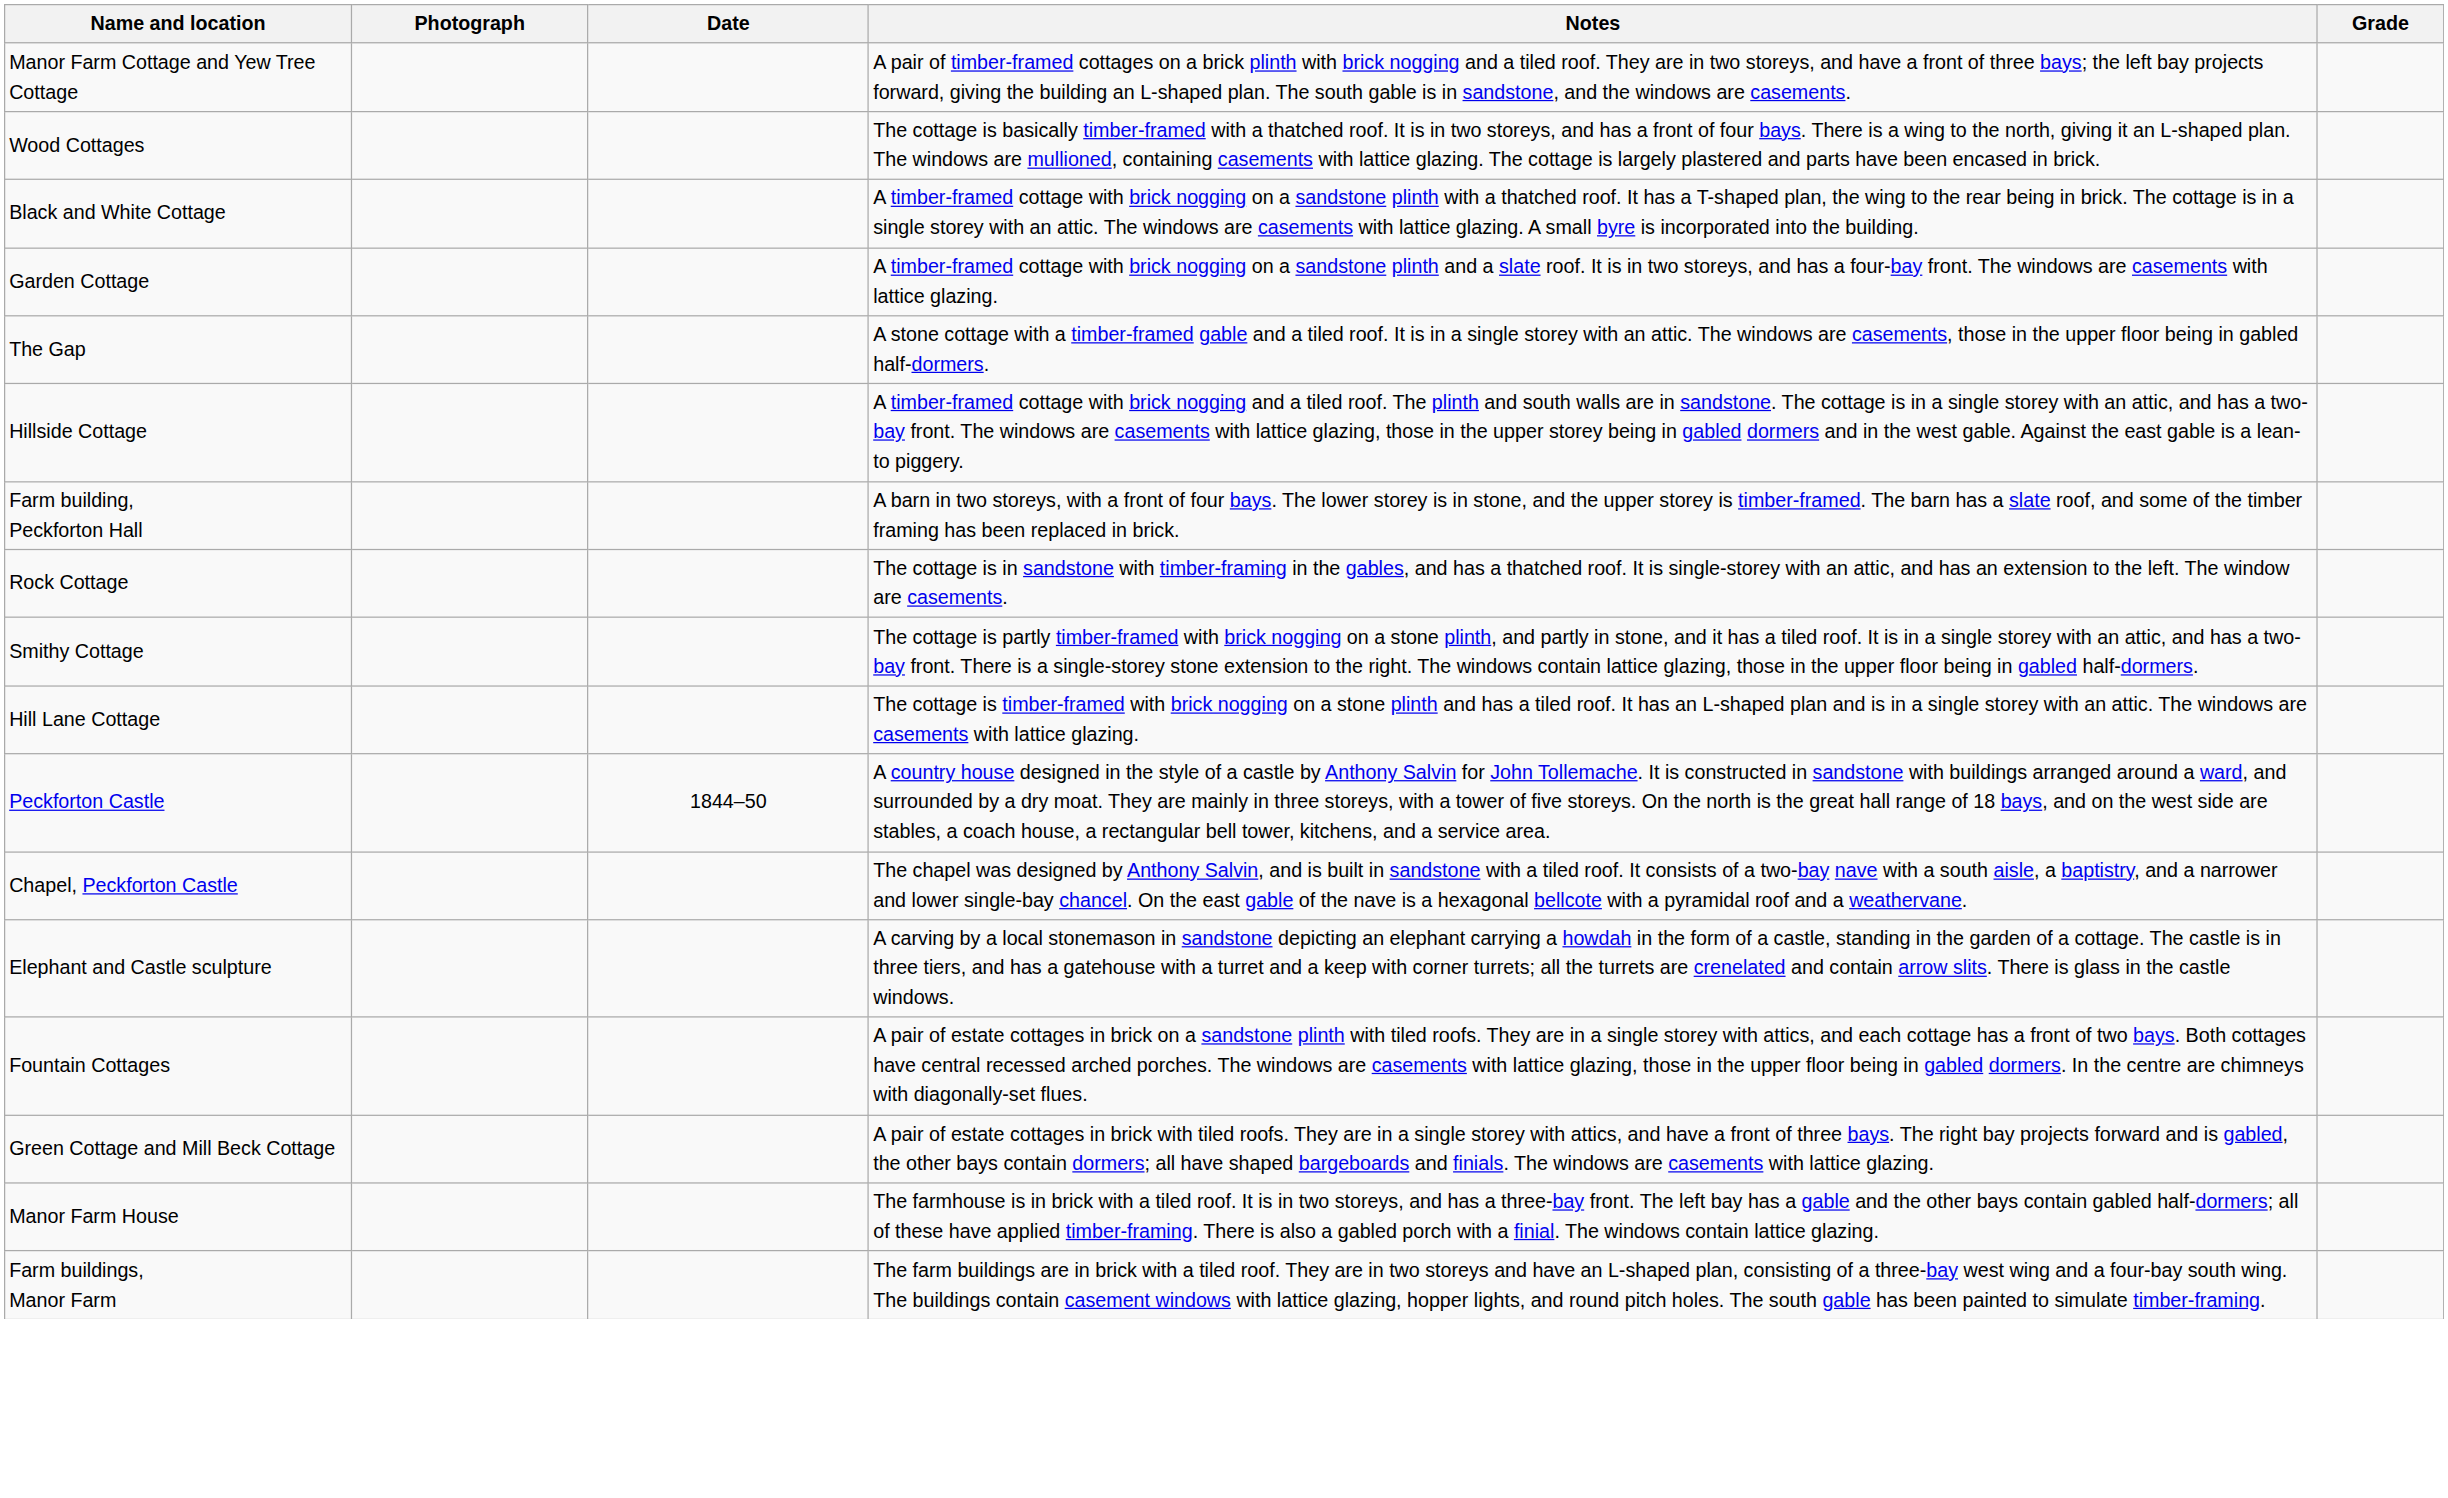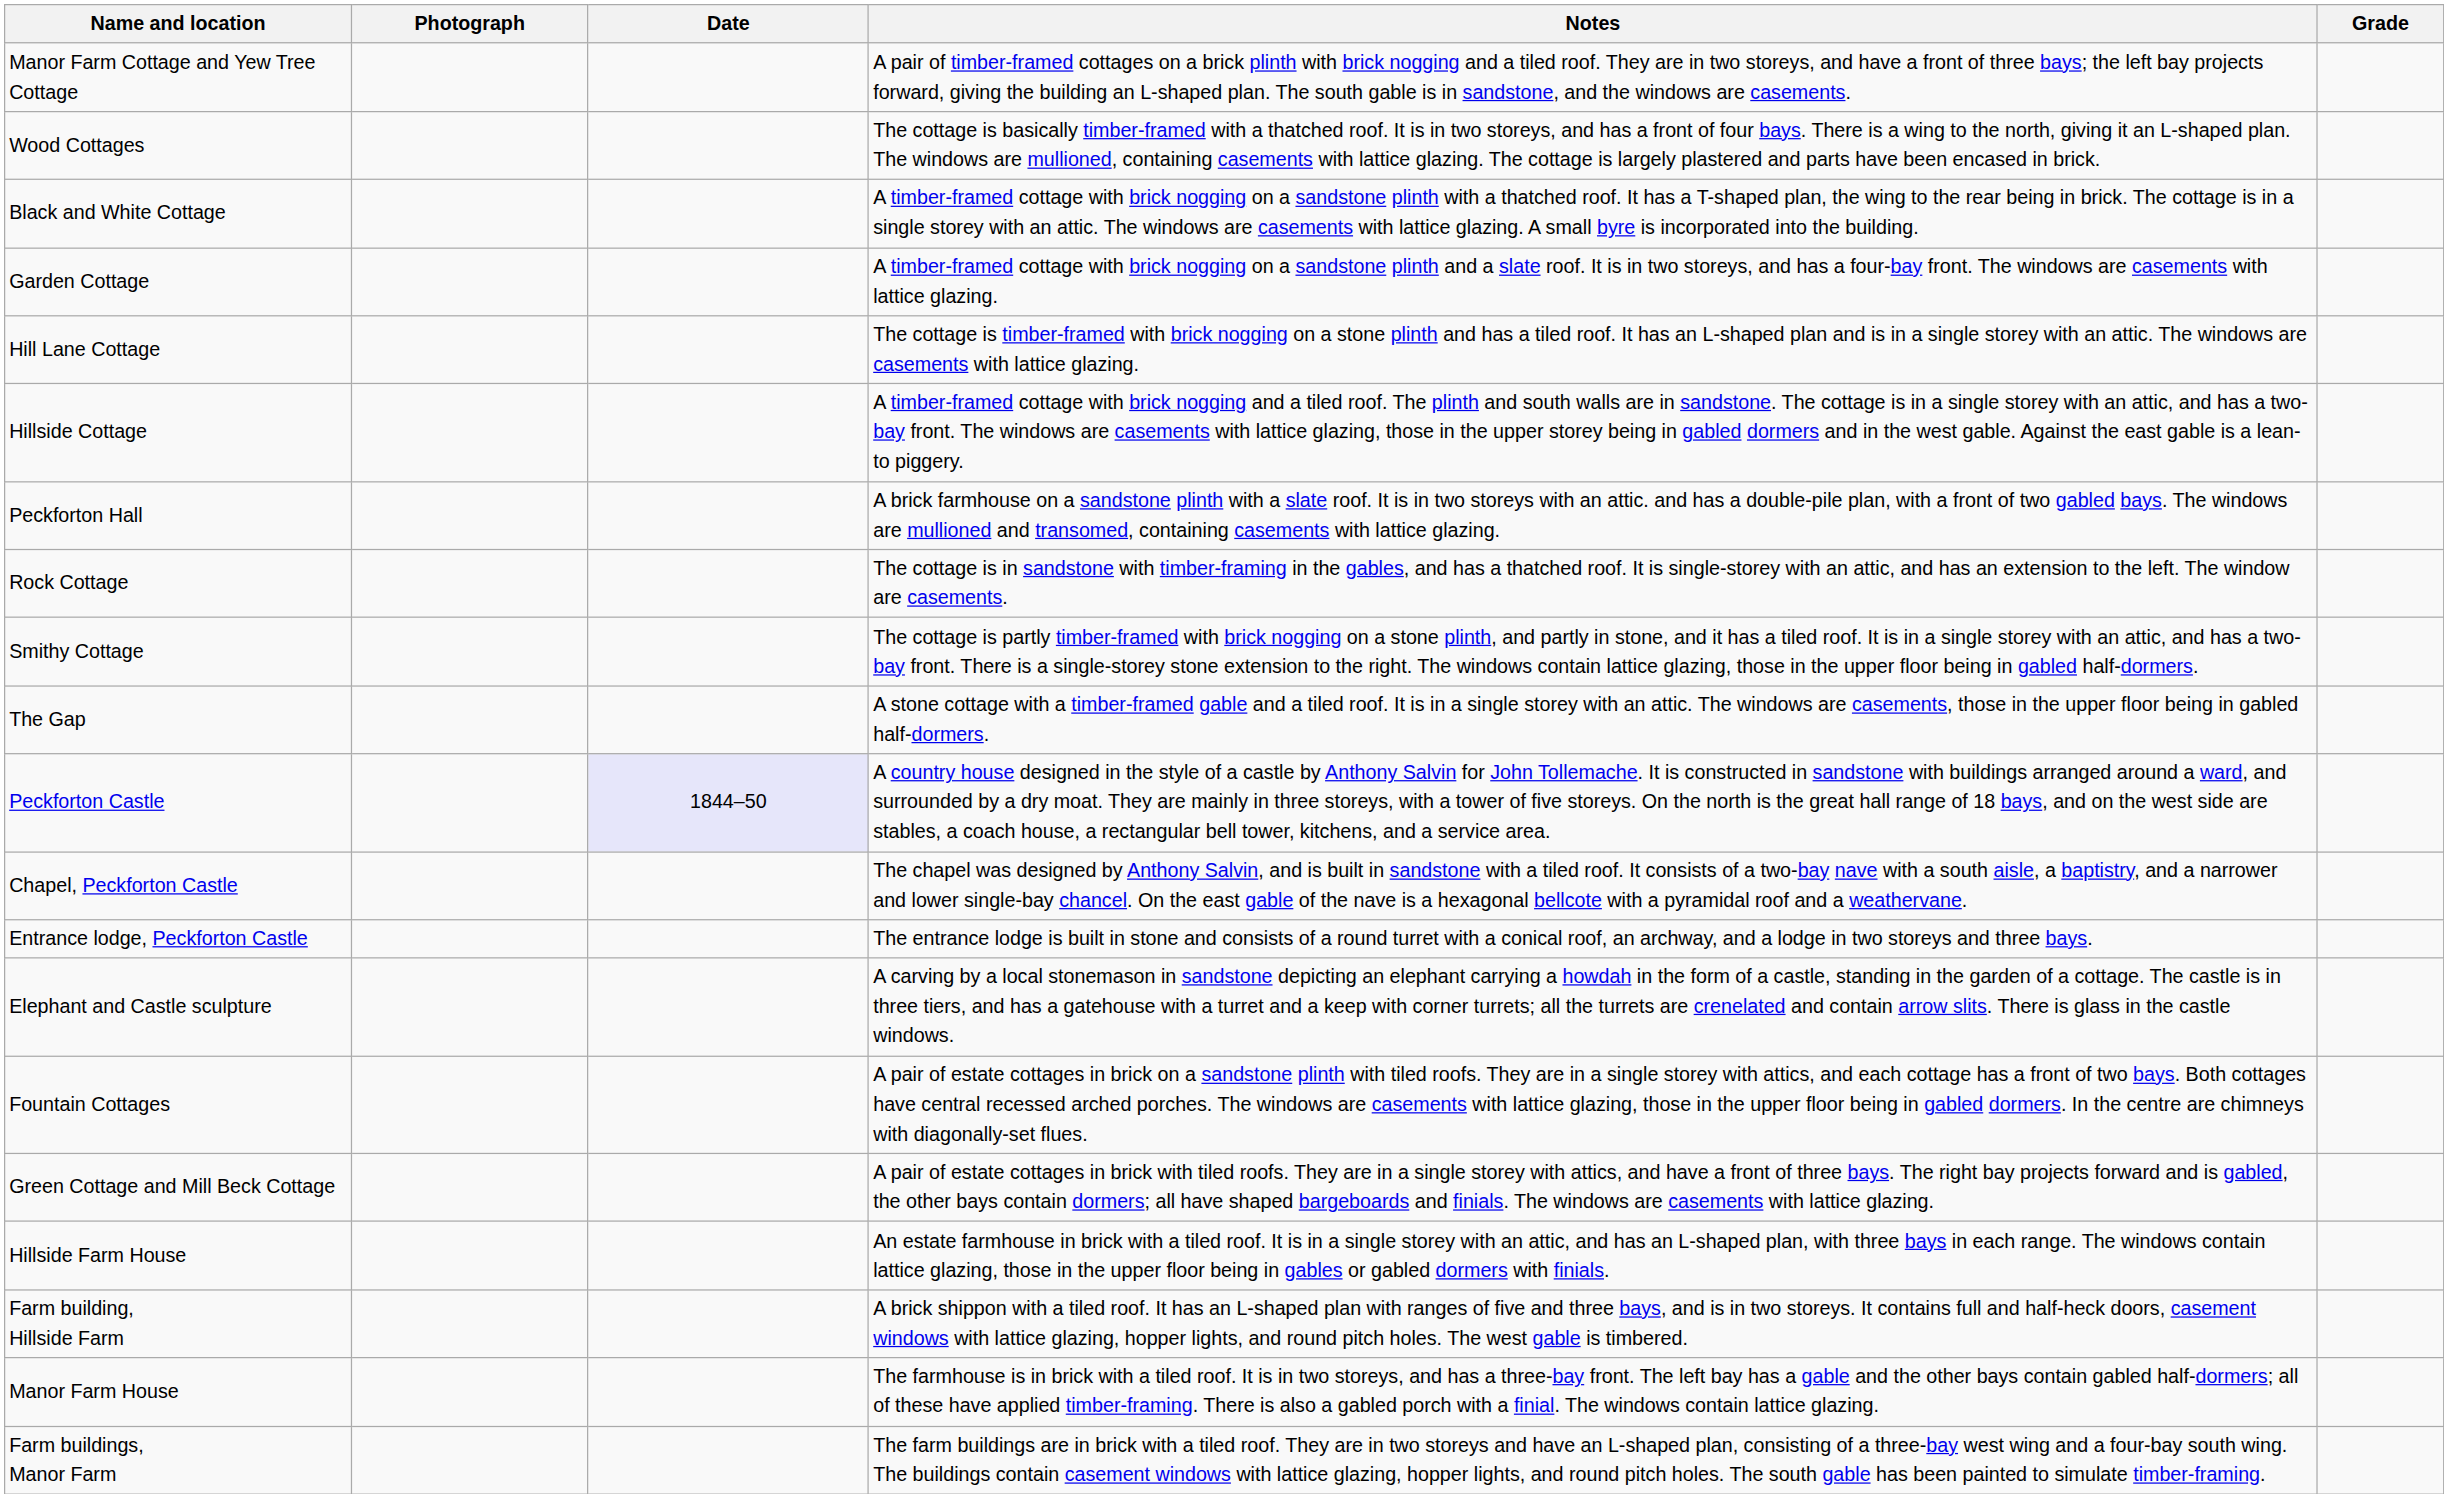rows swapped: Hill Lane Cottage <-> The Gap
+ row: Peckforton Hall | A brick farmhouse on a sandstone plinth with a slate roof. It is in two storeys with an attic. and has a double-pile plan, with a front of two gabled bays. The windows are mullioned and transomed, containing casements with lattice glazing.
- row: Farm building, Peckforton Hall | A barn in two storeys, with a front of four bays. The lower storey is in stone, and the upper storey is timber-framed. The barn has a slate roof, and some of the timber framing has been replaced in brick.
Peckforton Castle | Date: no background -> lavender background
+ row: Entrance lodge, Peckforton Castle | The entrance lodge is built in stone and consists of a round turret with a conical roof, an archway, and a lodge in two storeys and three bays.
+ row: Hillside Farm House | An estate farmhouse in brick with a tiled roof. It is in a single storey with an attic, and has an L-shaped plan, with three bays in each range. The windows contain lattice glazing, those in the upper floor being in gables or gabled dormers with finials.
+ row: Farm building, Hillside Farm | A brick shippon with a tiled roof. It has an L-shaped plan with ranges of five and three bays, and is in two storeys. It contains full and half-heck doors, casement windows with lattice glazing, hopper lights, and round pitch holes. The west gable is timbered.
